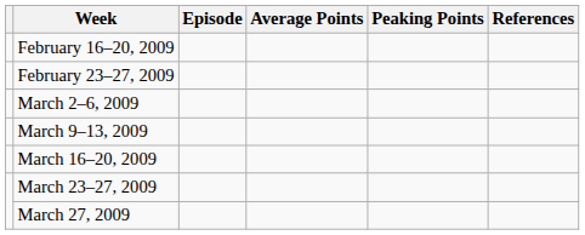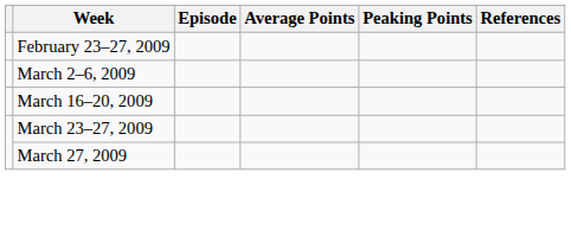- row: February 16–20, 2009
- row: March 9–13, 2009
